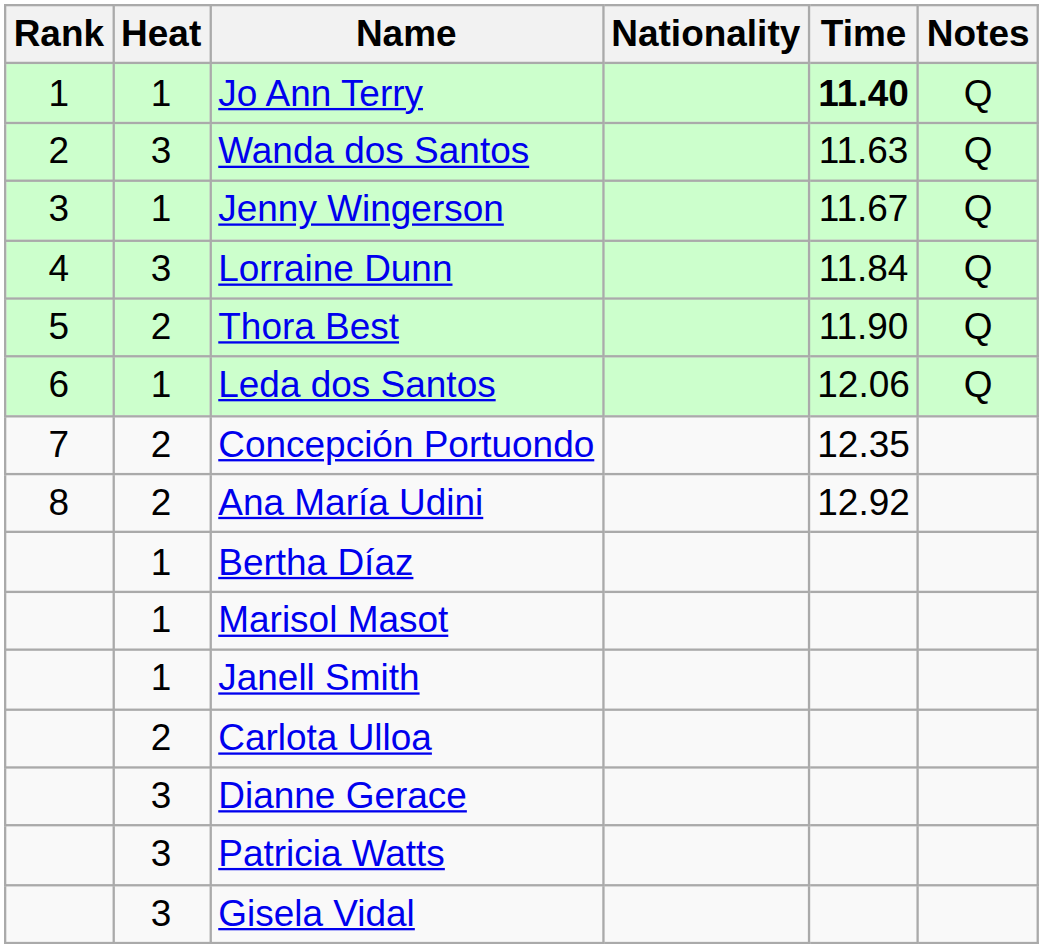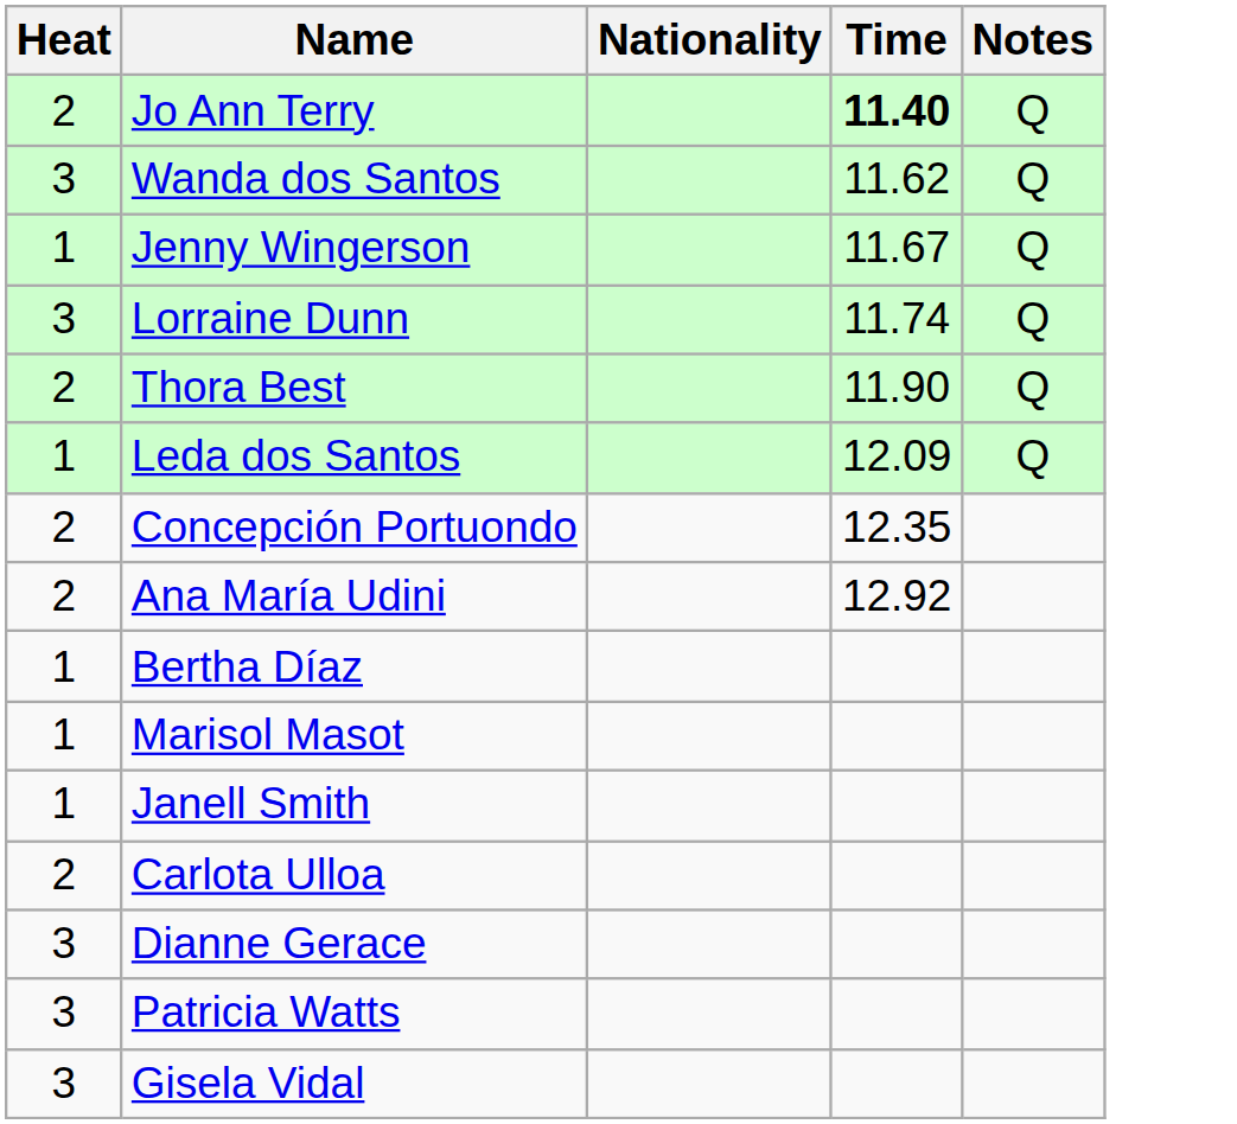- column: Rank | 1 | 2 | 3 | 4 | 5 | 6 | 7 | 8
Jo Ann Terry | Heat: 1 -> 2
Wanda dos Santos | Time: 11.63 -> 11.62
Lorraine Dunn | Time: 11.84 -> 11.74
Leda dos Santos | Time: 12.06 -> 12.09
